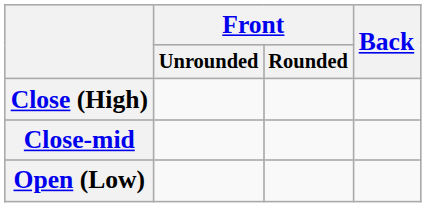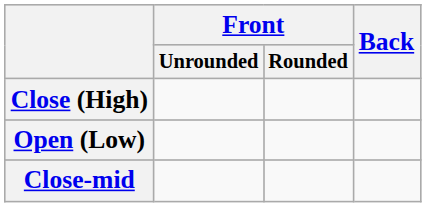rows swapped: Close-mid <-> Open (Low)
